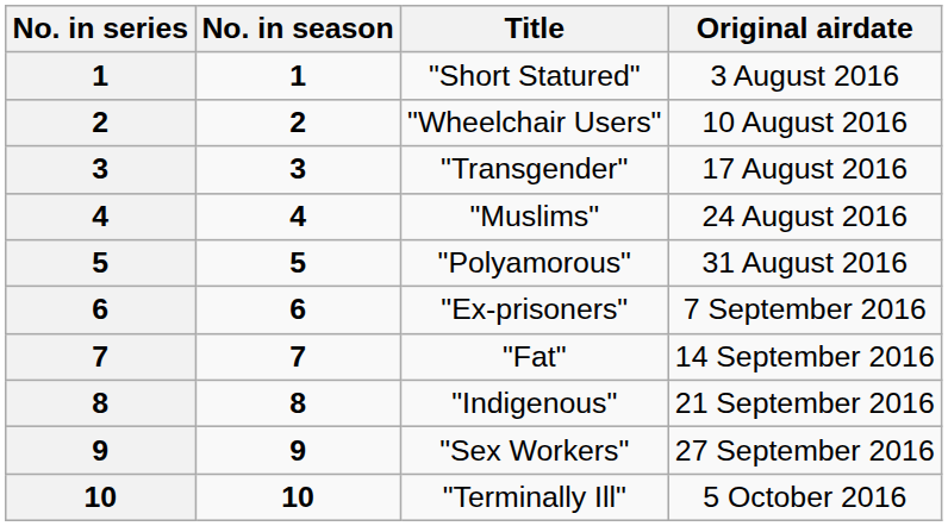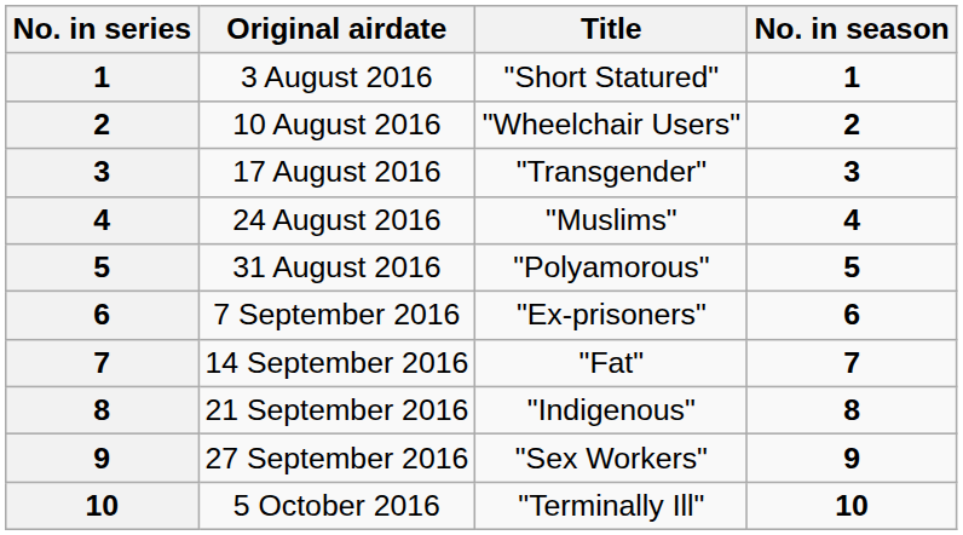columns swapped: No. in season <-> Original airdate
